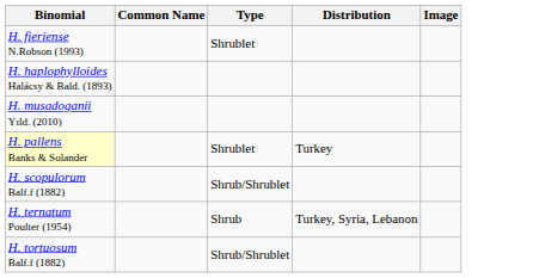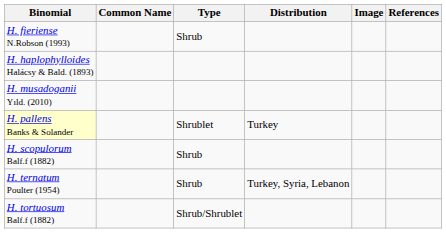+ column: References
H. fieriense N.Robson (1993) | Type: Shrublet -> Shrub
H. scopulorum Balf.f (1882) | Type: Shrub/Shrublet -> Shrub
